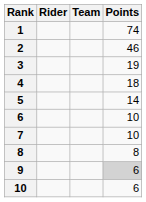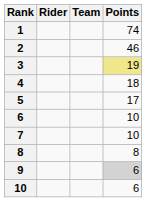3 | Points: no background -> khaki background
5 | Points: 14 -> 17
